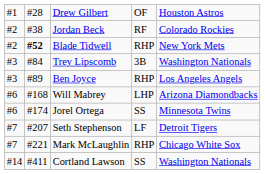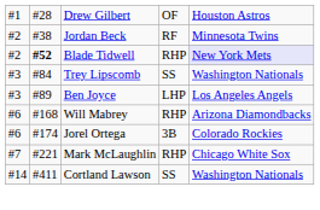Jordan Beck | column 5: Colorado Rockies -> Minnesota Twins
Blade Tidwell | column 5: no background -> lavender background
Trey Lipscomb | column 4: 3B -> SS
Ben Joyce | column 4: RHP -> LHP
Will Mabrey | column 4: LHP -> RHP
Jorel Ortega | column 4: SS -> 3B
Jorel Ortega | column 5: Minnesota Twins -> Colorado Rockies
- row: #7 | #207 | Seth Stephenson | LF | Detroit Tigers
